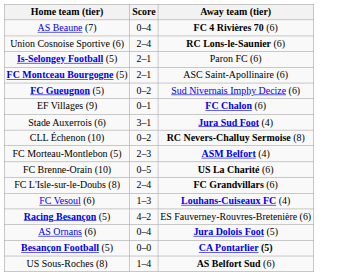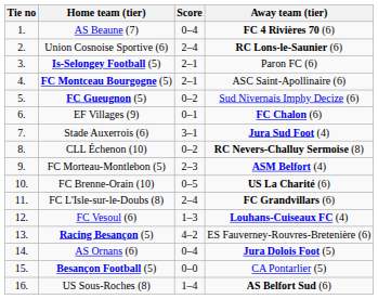+ column: Tie no | 1. | 2. | 3. | 4. | 5. | 6. | 7. | 8. | 9. | 10. | 11. | 12. | 13. | 14. | 15. | 16.
Besançon Football (5) | Away team (tier): bold -> normal
